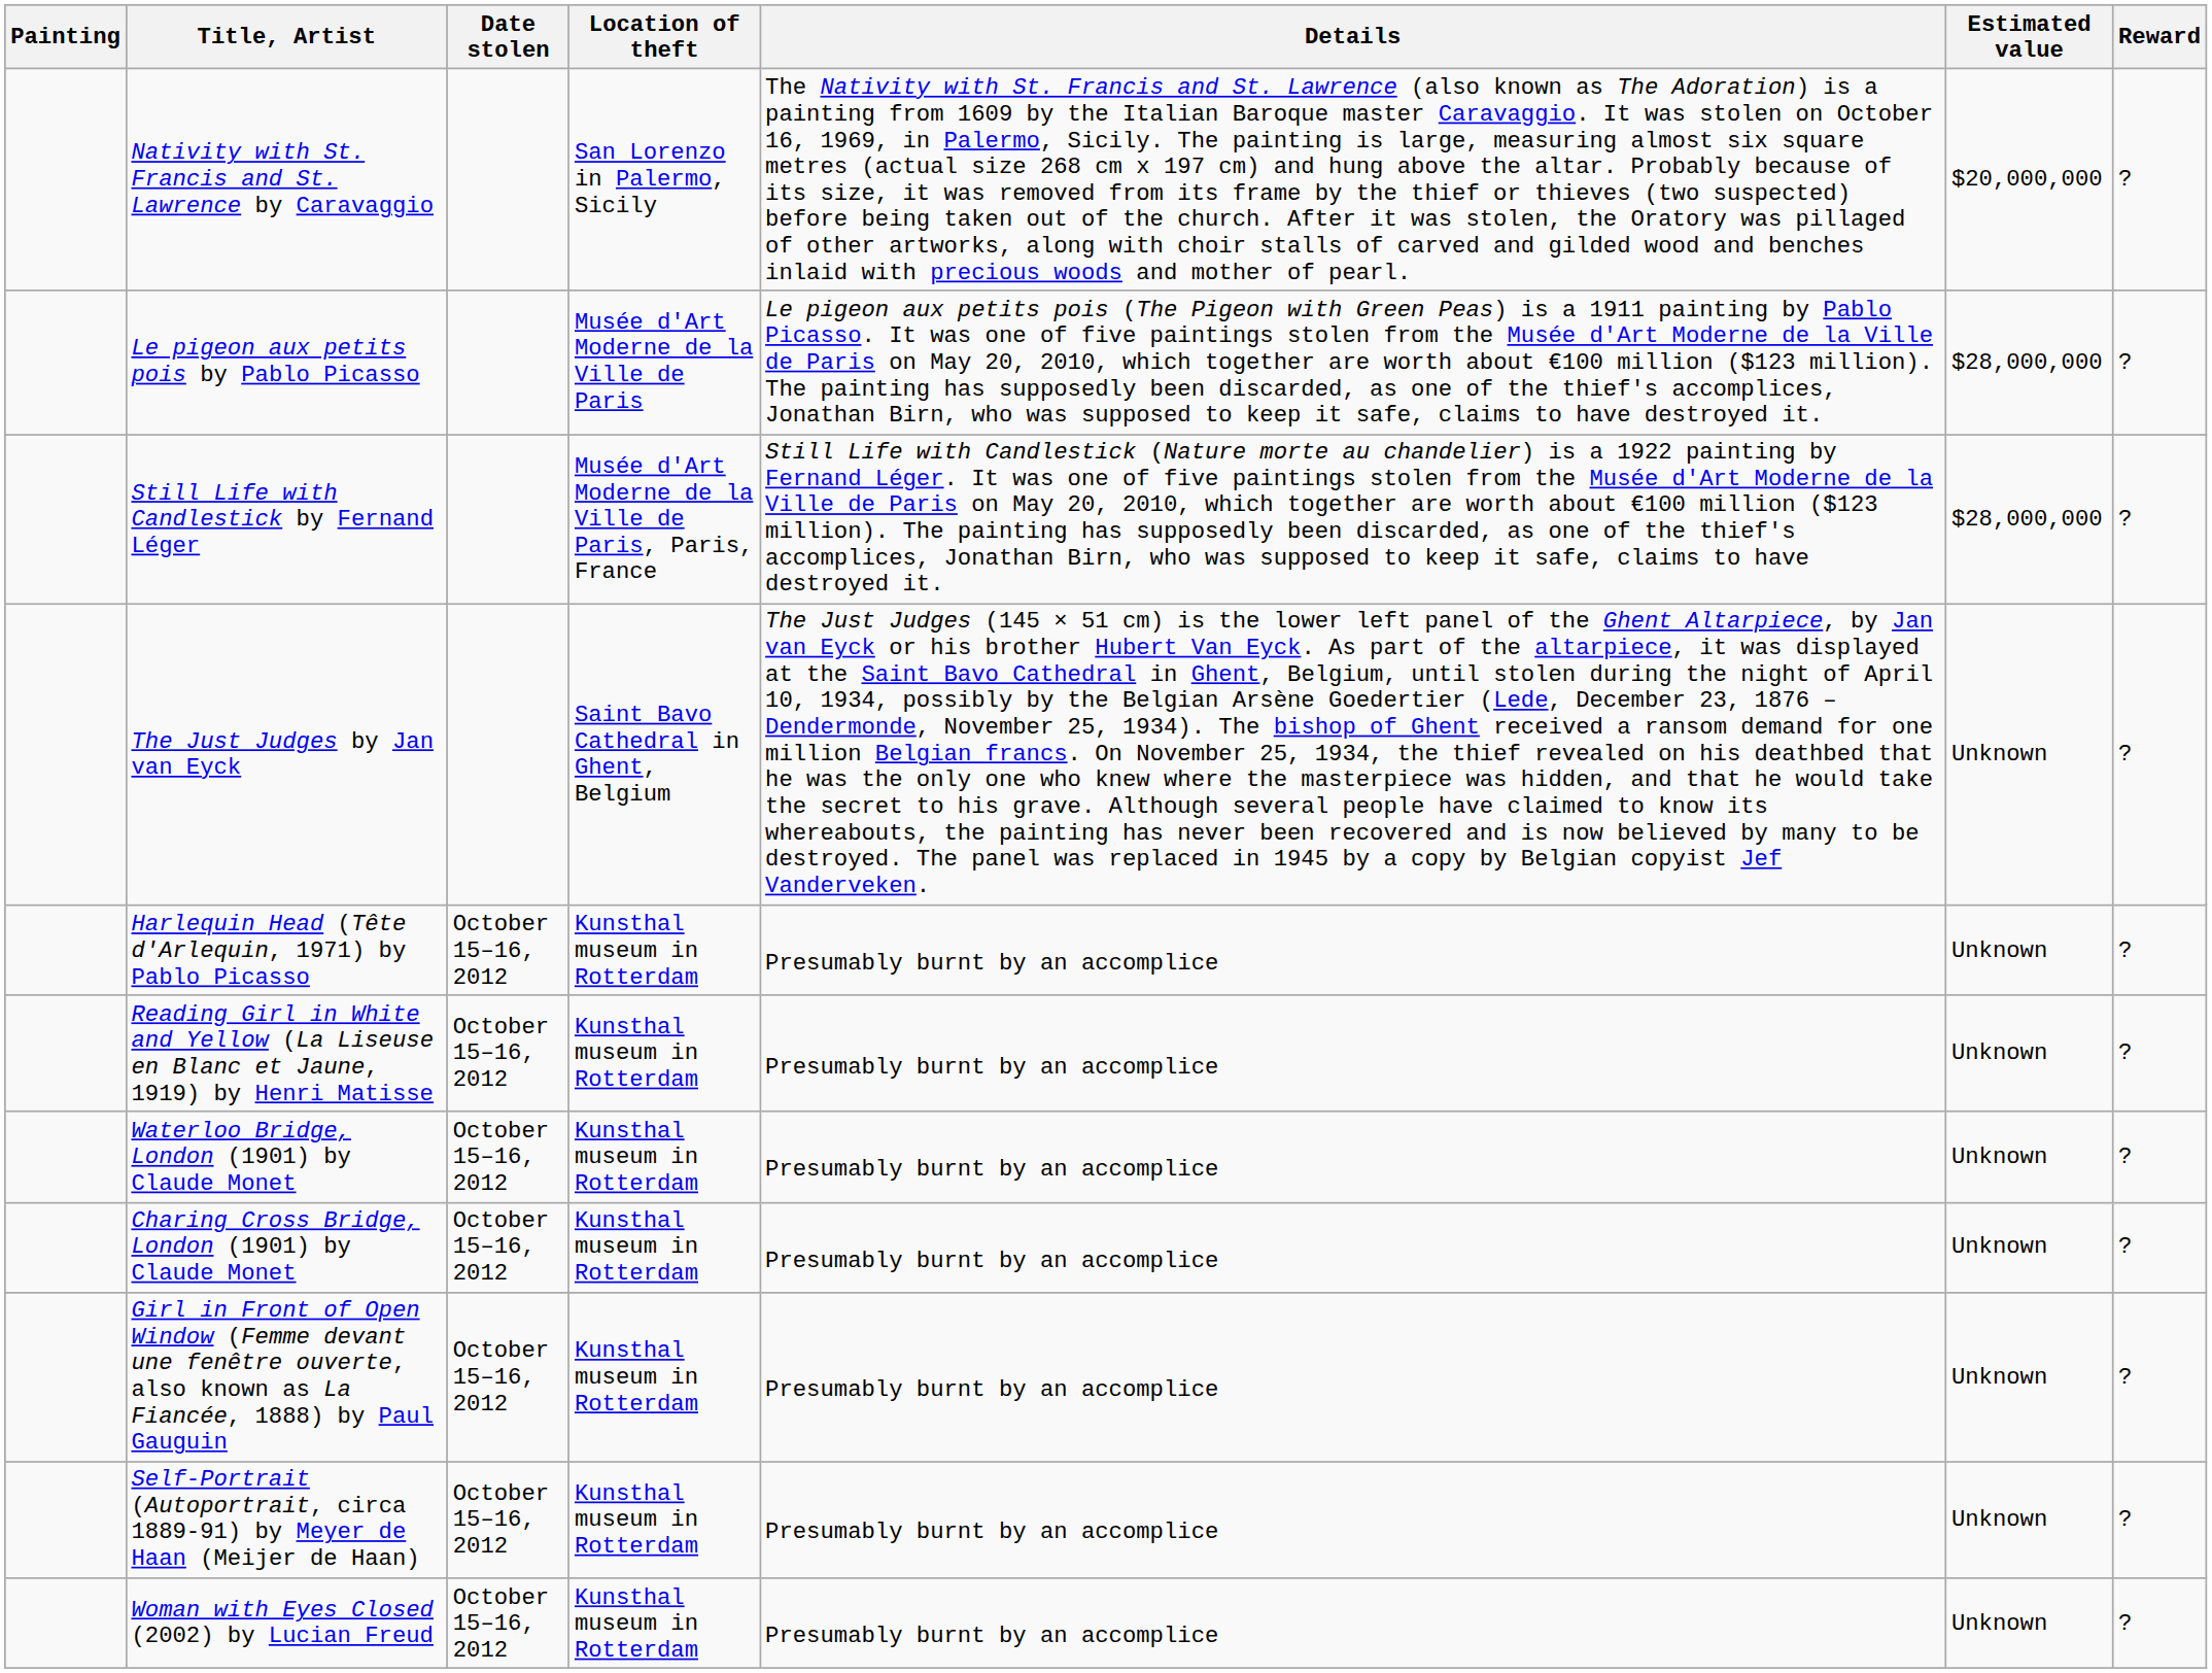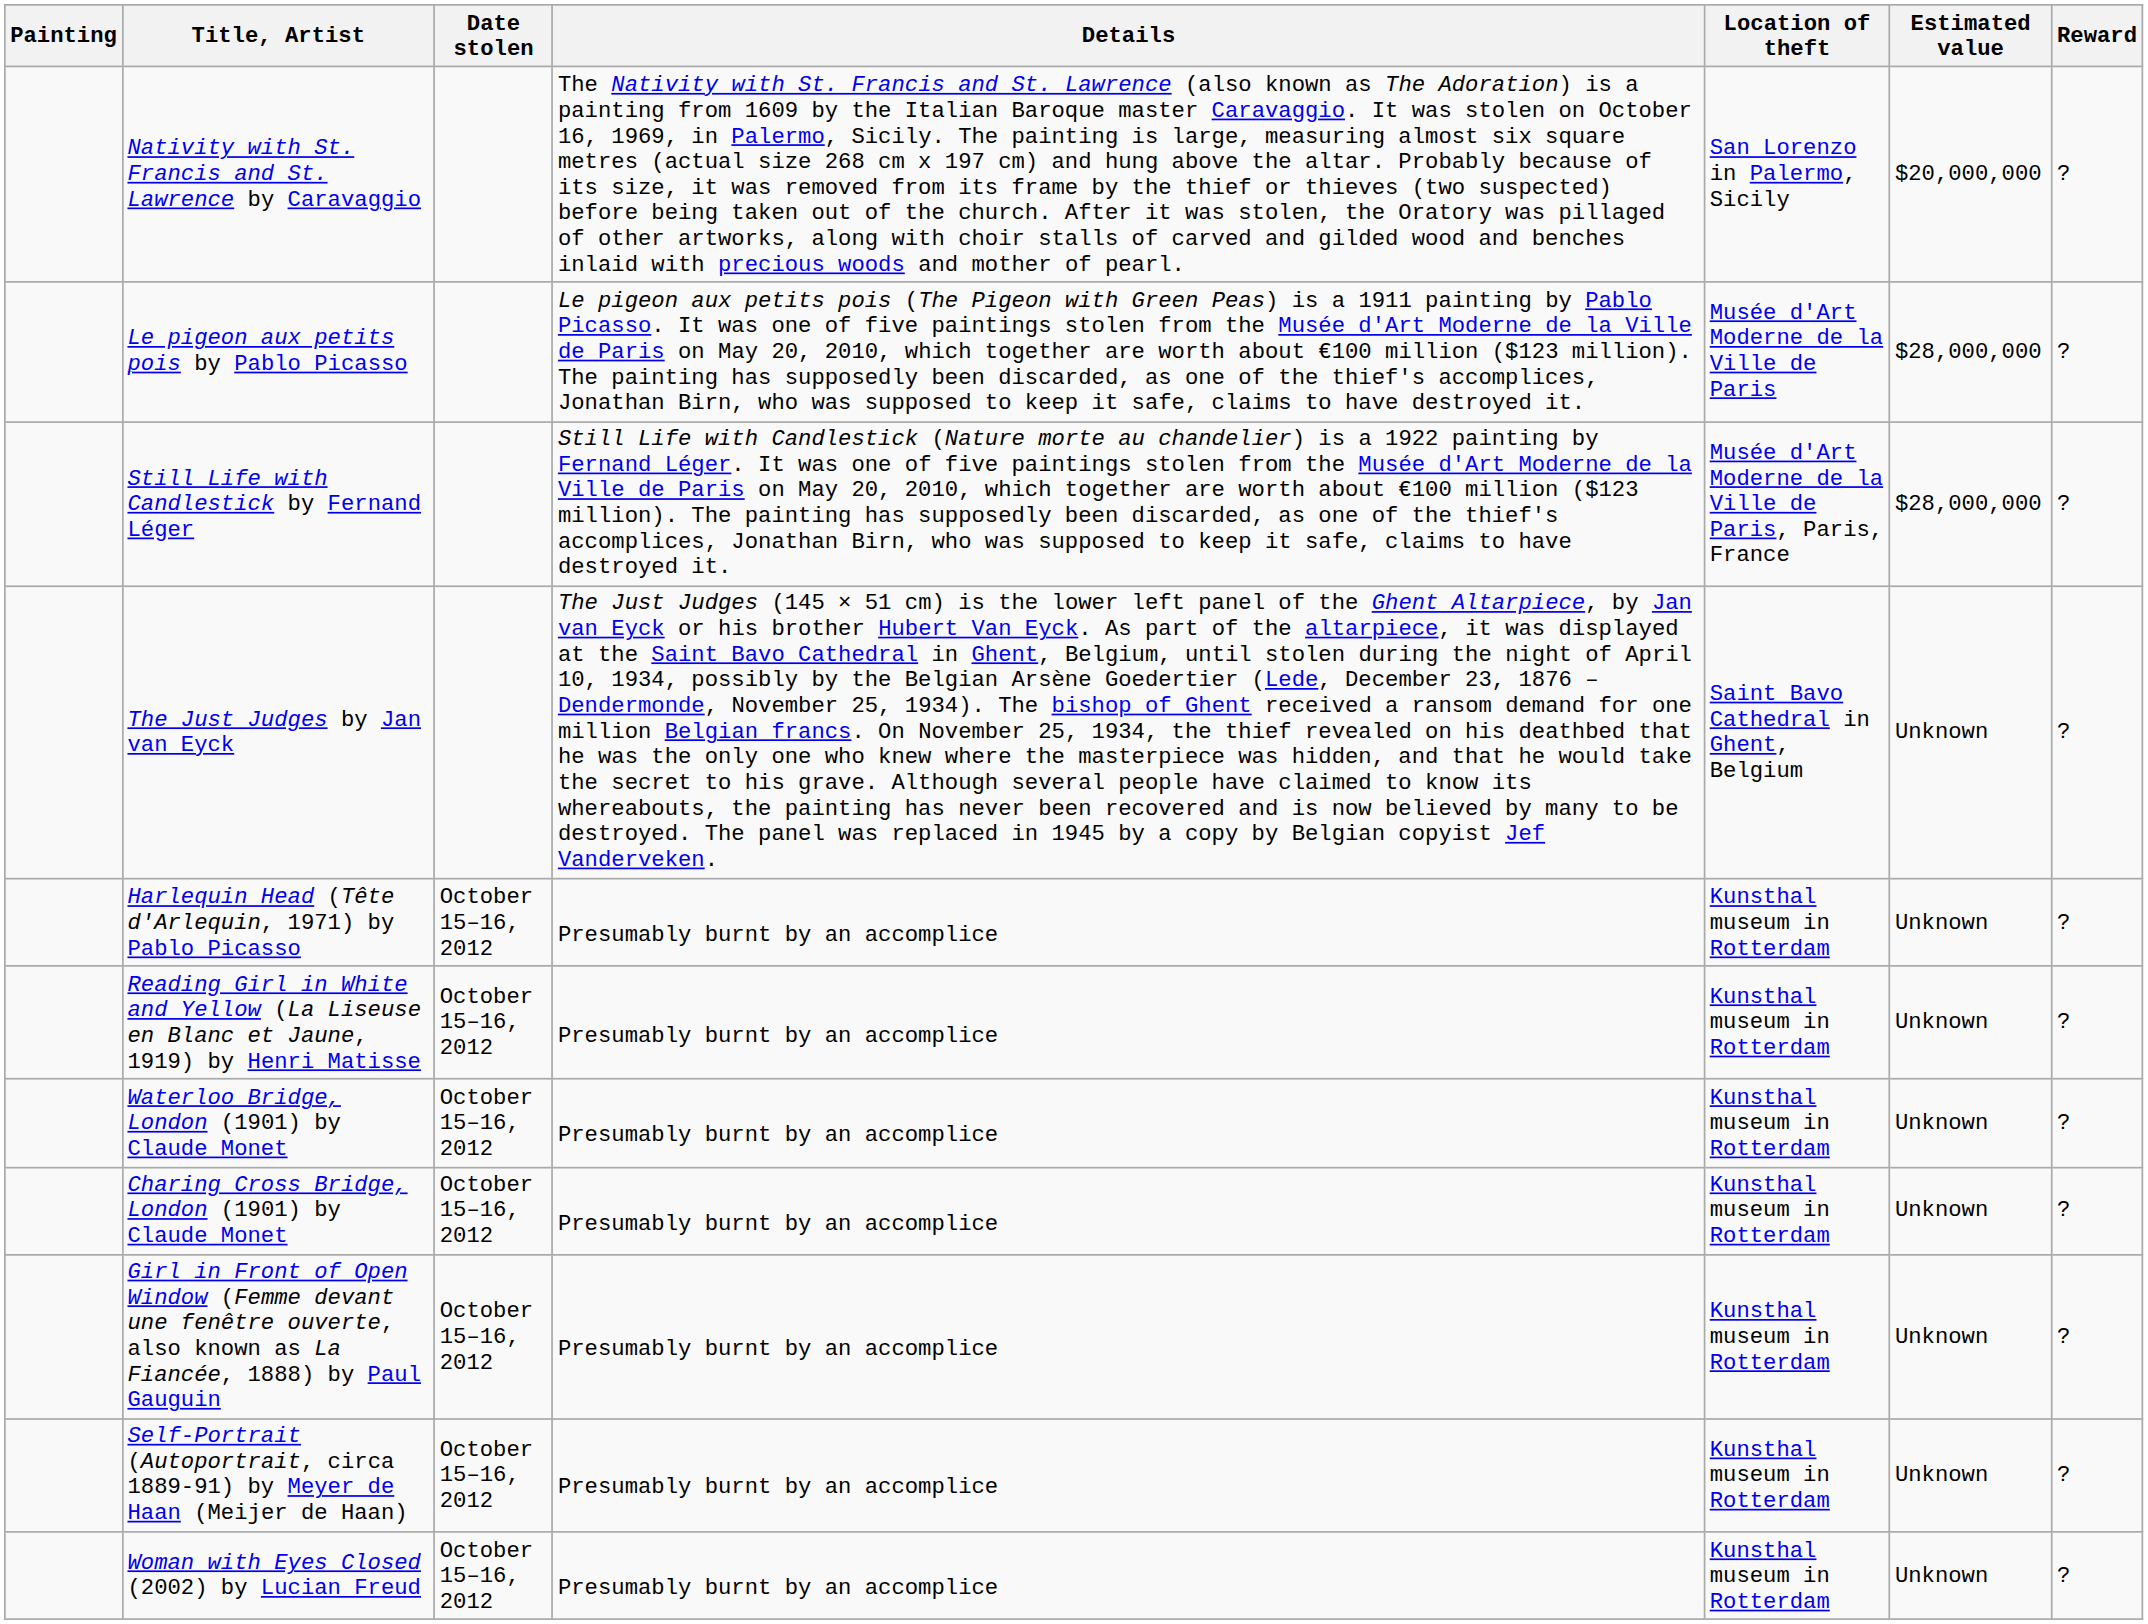columns swapped: Location of theft <-> Details
